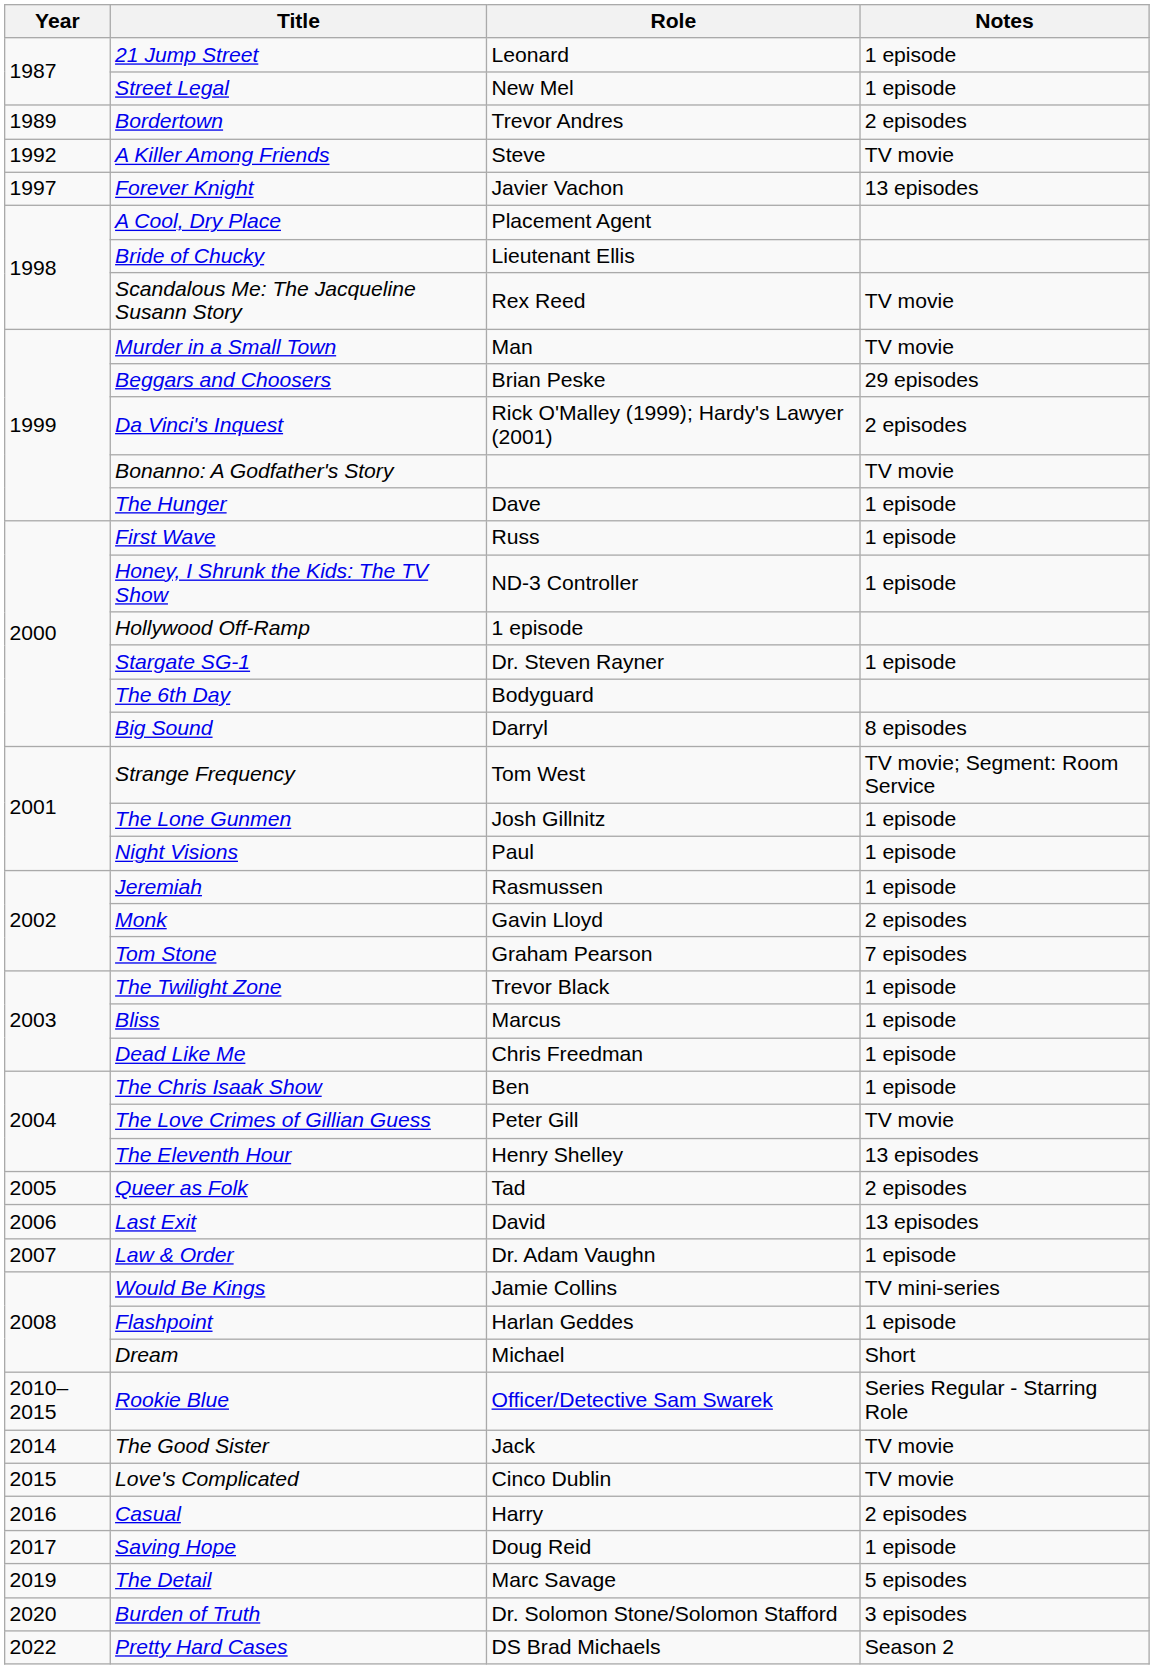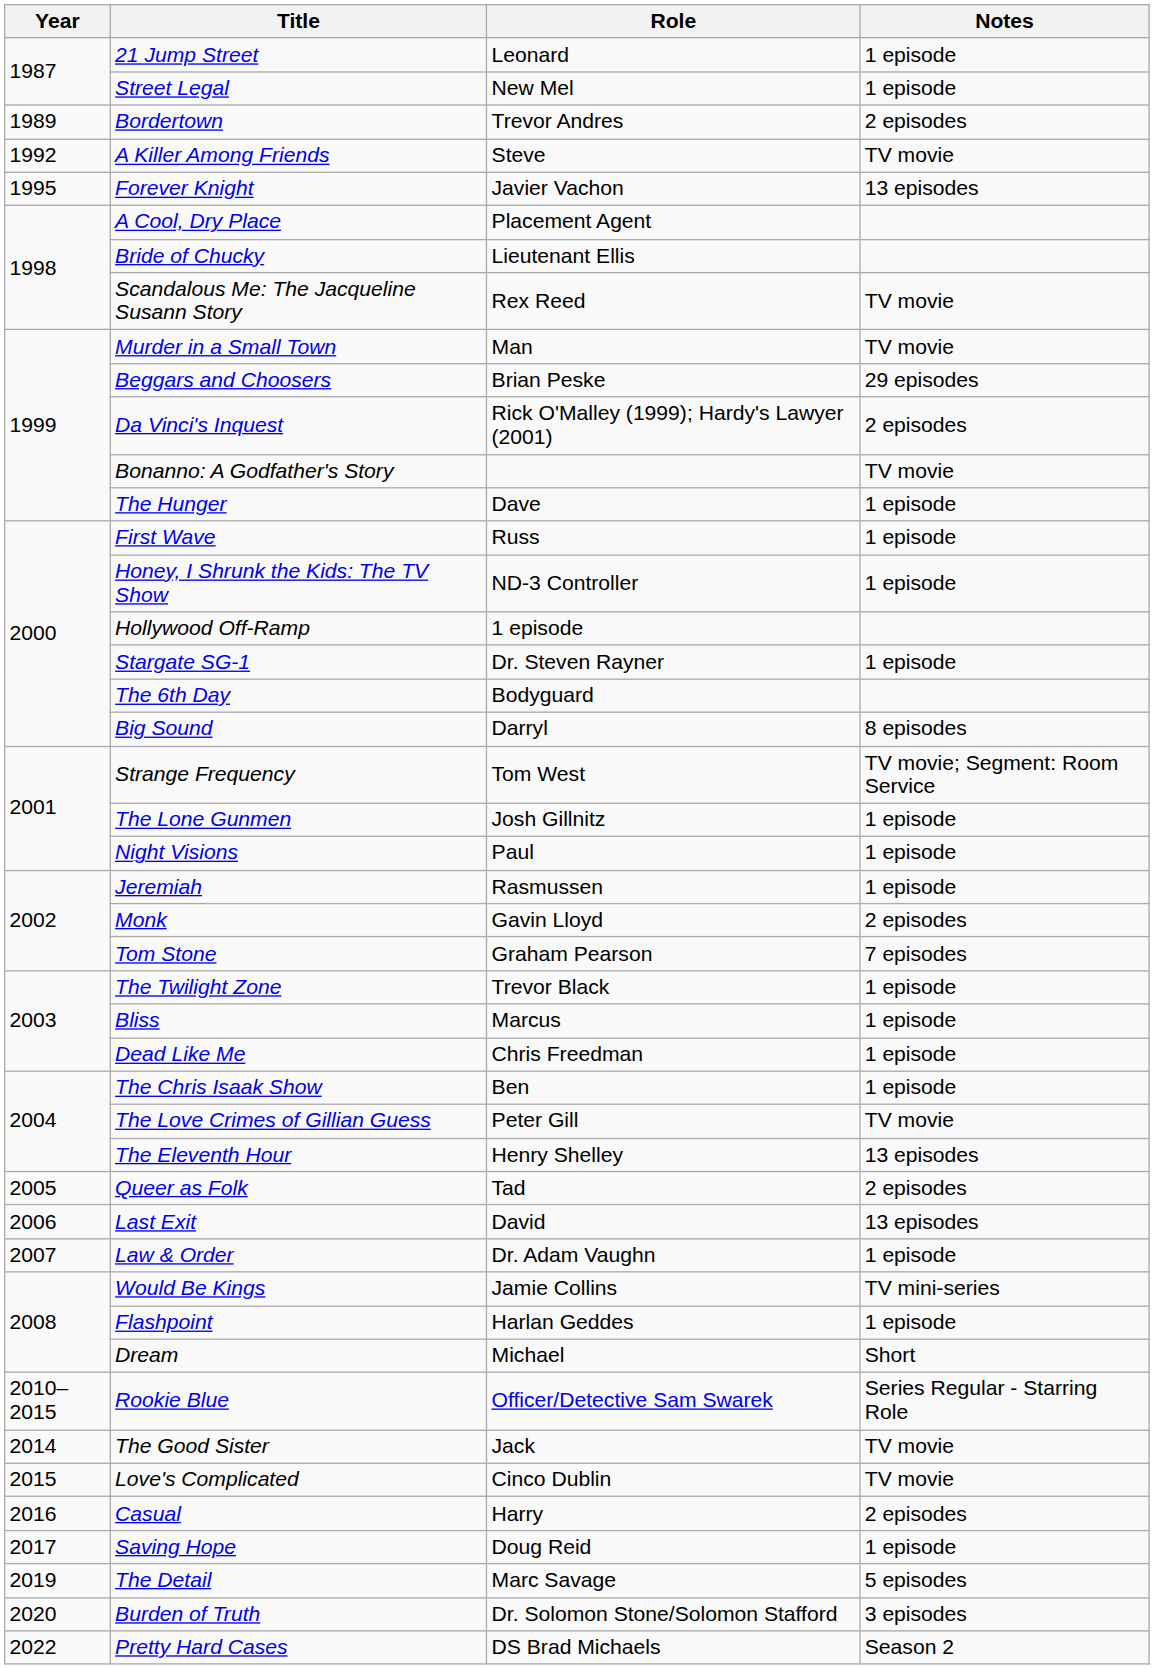Forever Knight | Year: 1997 -> 1995
